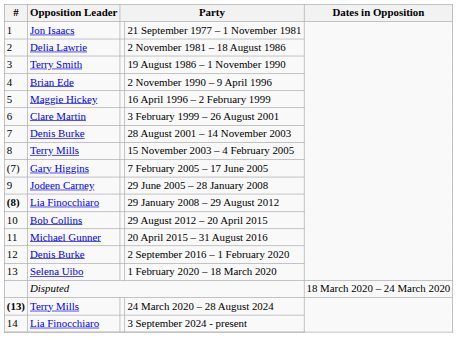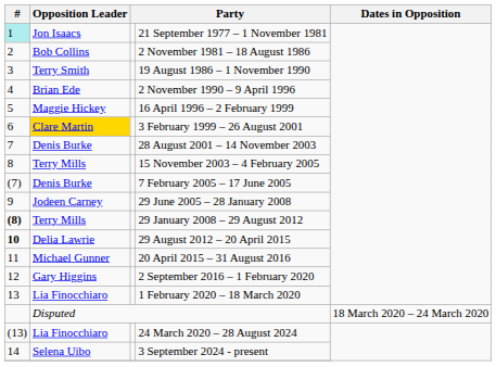21 September 1977 – 1 November 1981 | #: no background -> paleturquoise background
2 November 1981 – 18 August 1986 | Opposition Leader: Delia Lawrie -> Bob Collins
3 February 1999 – 26 August 2001 | Opposition Leader: no background -> gold background
7 February 2005 – 17 June 2005 | Opposition Leader: Gary Higgins -> Denis Burke
29 January 2008 – 29 August 2012 | Opposition Leader: Lia Finocchiaro -> Terry Mills
29 August 2012 – 20 April 2015 | #: normal -> bold
29 August 2012 – 20 April 2015 | Opposition Leader: Bob Collins -> Delia Lawrie
2 September 2016 – 1 February 2020 | Opposition Leader: Denis Burke -> Gary Higgins
1 February 2020 – 18 March 2020 | Opposition Leader: Selena Uibo -> Lia Finocchiaro
24 March 2020 – 28 August 2024 | #: bold -> normal
24 March 2020 – 28 August 2024 | Opposition Leader: Terry Mills -> Lia Finocchiaro
3 September 2024 - present | Opposition Leader: Lia Finocchiaro -> Selena Uibo
